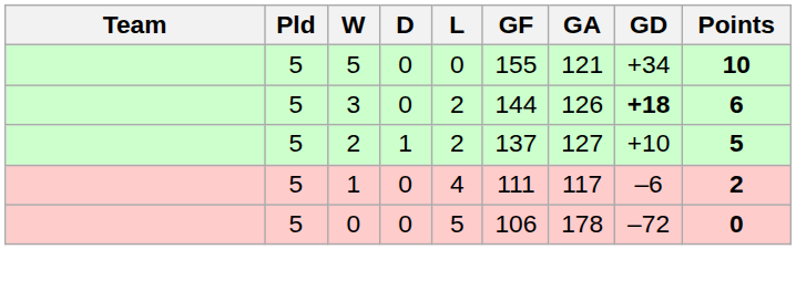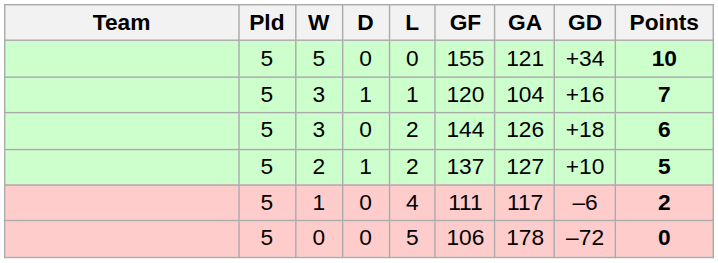+ row: 5 | 3 | 1 | 1 | 120 | 104 | +16 | 7
3 / 0 | GD: bold -> normal
